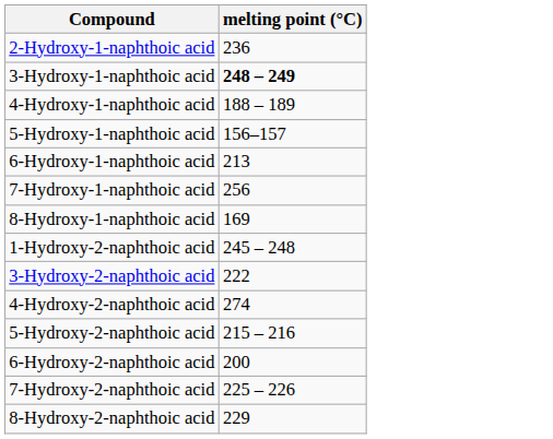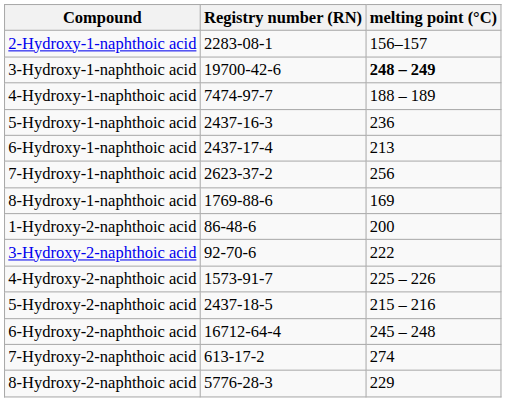+ column: Registry number (RN) | 2283-08-1 | 19700-42-6 | 7474-97-7 | 2437-16-3 | 2437-17-4 | 2623-37-2 | 1769-88-6 | 86-48-6 | 92-70-6 | 1573-91-7 | 2437-18-5 | 16712-64-4 | 613-17-2 | 5776-28-3
2-Hydroxy-1-naphthoic acid | melting point (°C): 236 -> 156–157
5-Hydroxy-1-naphthoic acid | melting point (°C): 156–157 -> 236
1-Hydroxy-2-naphthoic acid | melting point (°C): 245 – 248 -> 200
4-Hydroxy-2-naphthoic acid | melting point (°C): 274 -> 225 – 226
6-Hydroxy-2-naphthoic acid | melting point (°C): 200 -> 245 – 248
7-Hydroxy-2-naphthoic acid | melting point (°C): 225 – 226 -> 274
